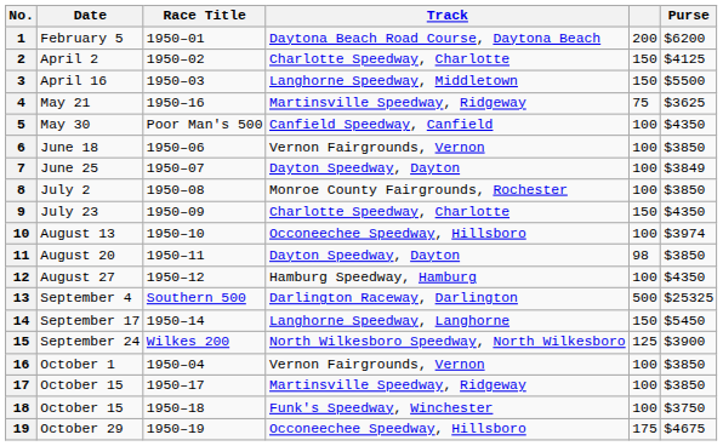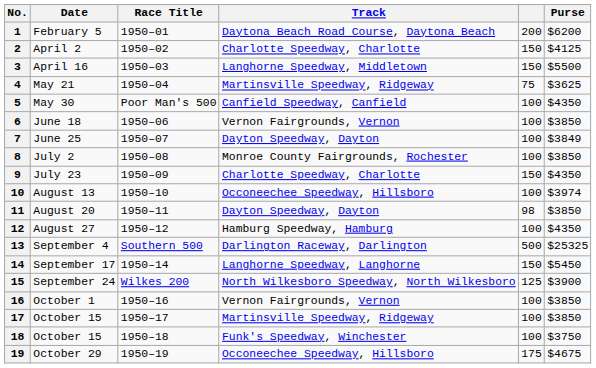4 | Race Title: 1950–16 -> 1950–04
16 | Race Title: 1950–04 -> 1950–16
